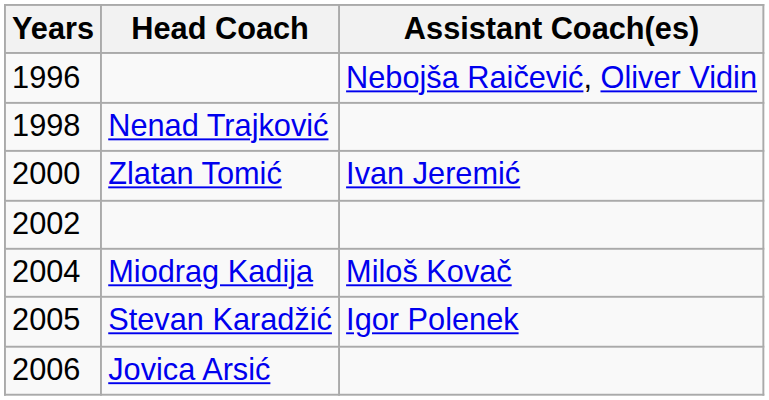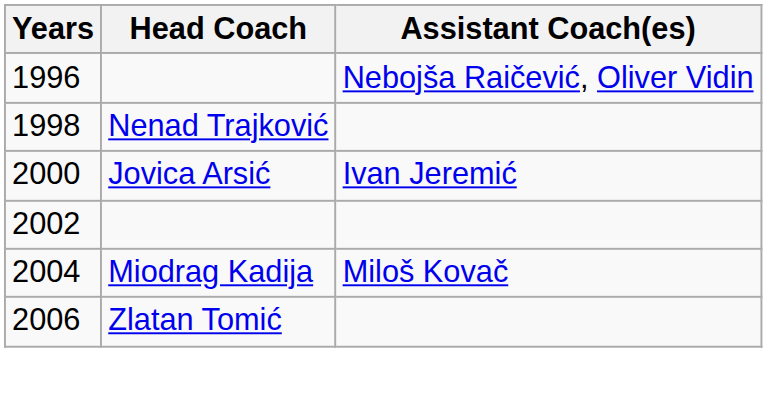2000 | Head Coach: Zlatan Tomić -> Jovica Arsić
- row: 2005 | Stevan Karadžić | Igor Polenek
2006 | Head Coach: Jovica Arsić -> Zlatan Tomić
